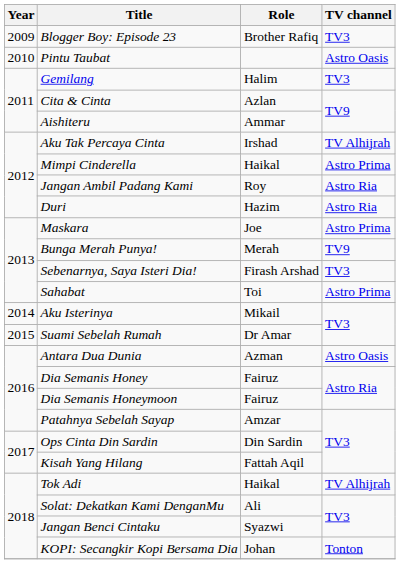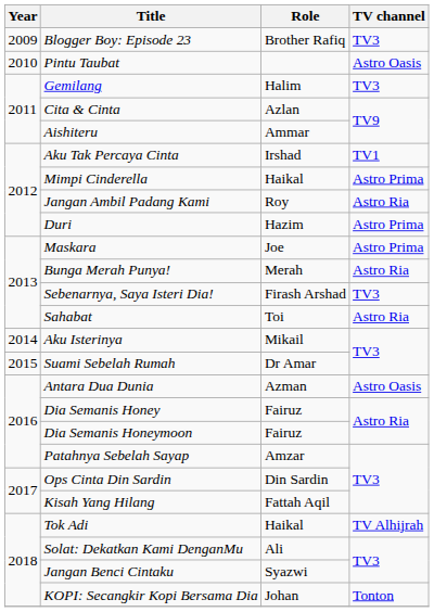Aku Tak Percaya Cinta | TV channel: TV Alhijrah -> TV1
Duri | TV channel: Astro Ria -> Astro Prima
Bunga Merah Punya! | TV channel: TV9 -> Astro Ria
Sahabat | TV channel: Astro Prima -> Astro Ria
